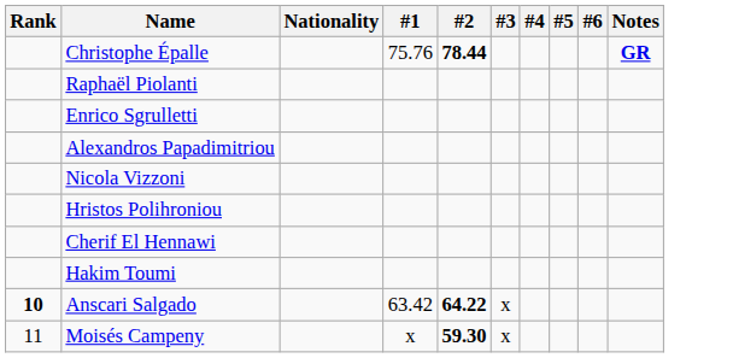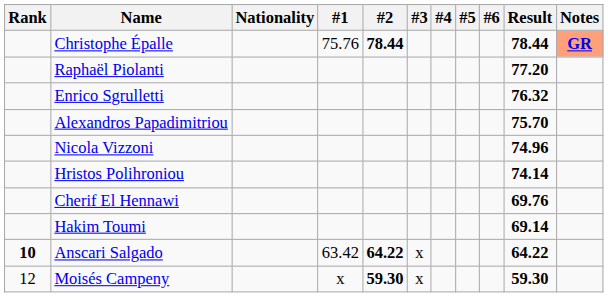+ column: Result | 78.44 | 77.20 | 76.32 | 75.70 | 74.96 | 74.14 | 69.76 | 69.14 | 64.22 | 59.30
Christophe Épalle | Notes: no background -> lightsalmon background
Moisés Campeny | Rank: 11 -> 12
